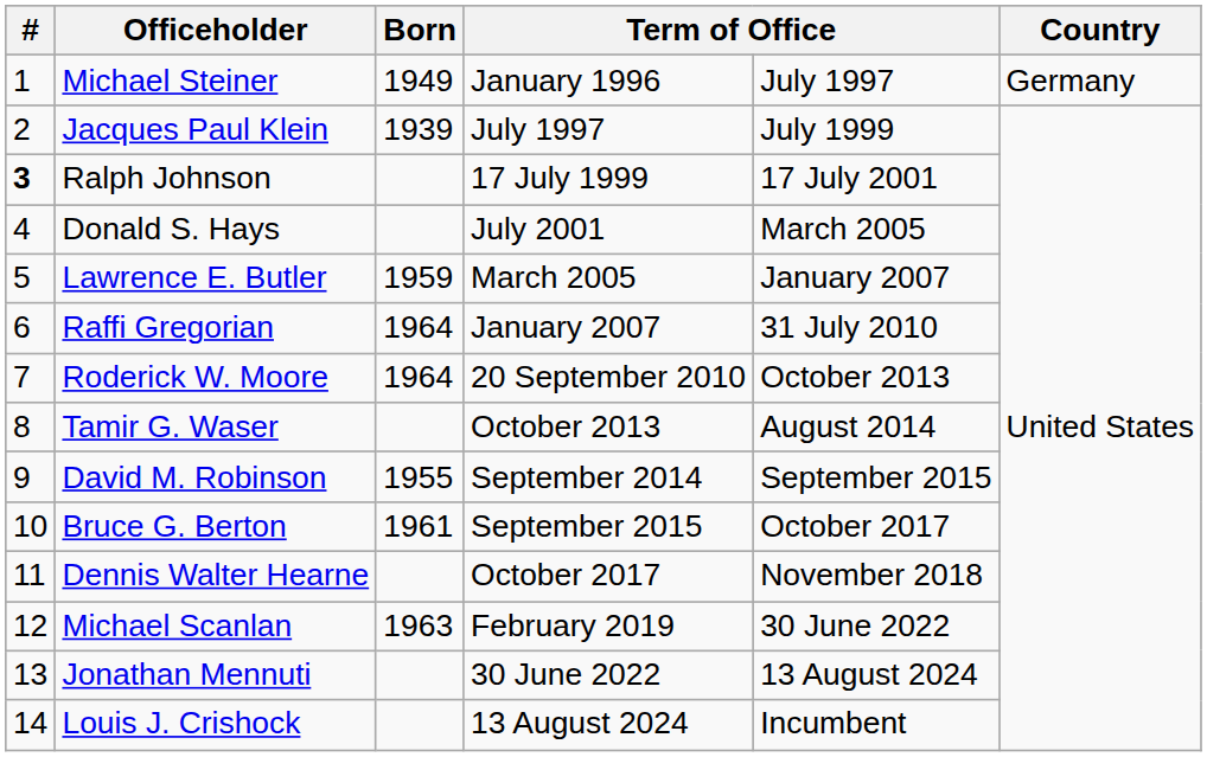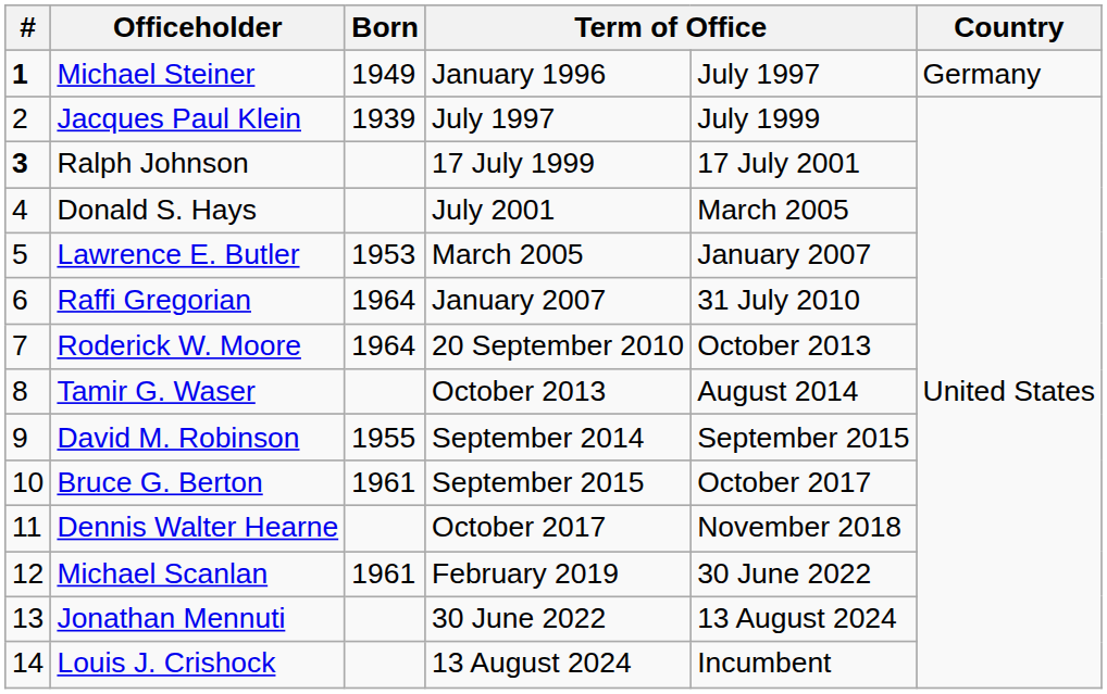Michael Steiner | #: normal -> bold
Lawrence E. Butler | Born: 1959 -> 1953
Michael Scanlan | Born: 1963 -> 1961
